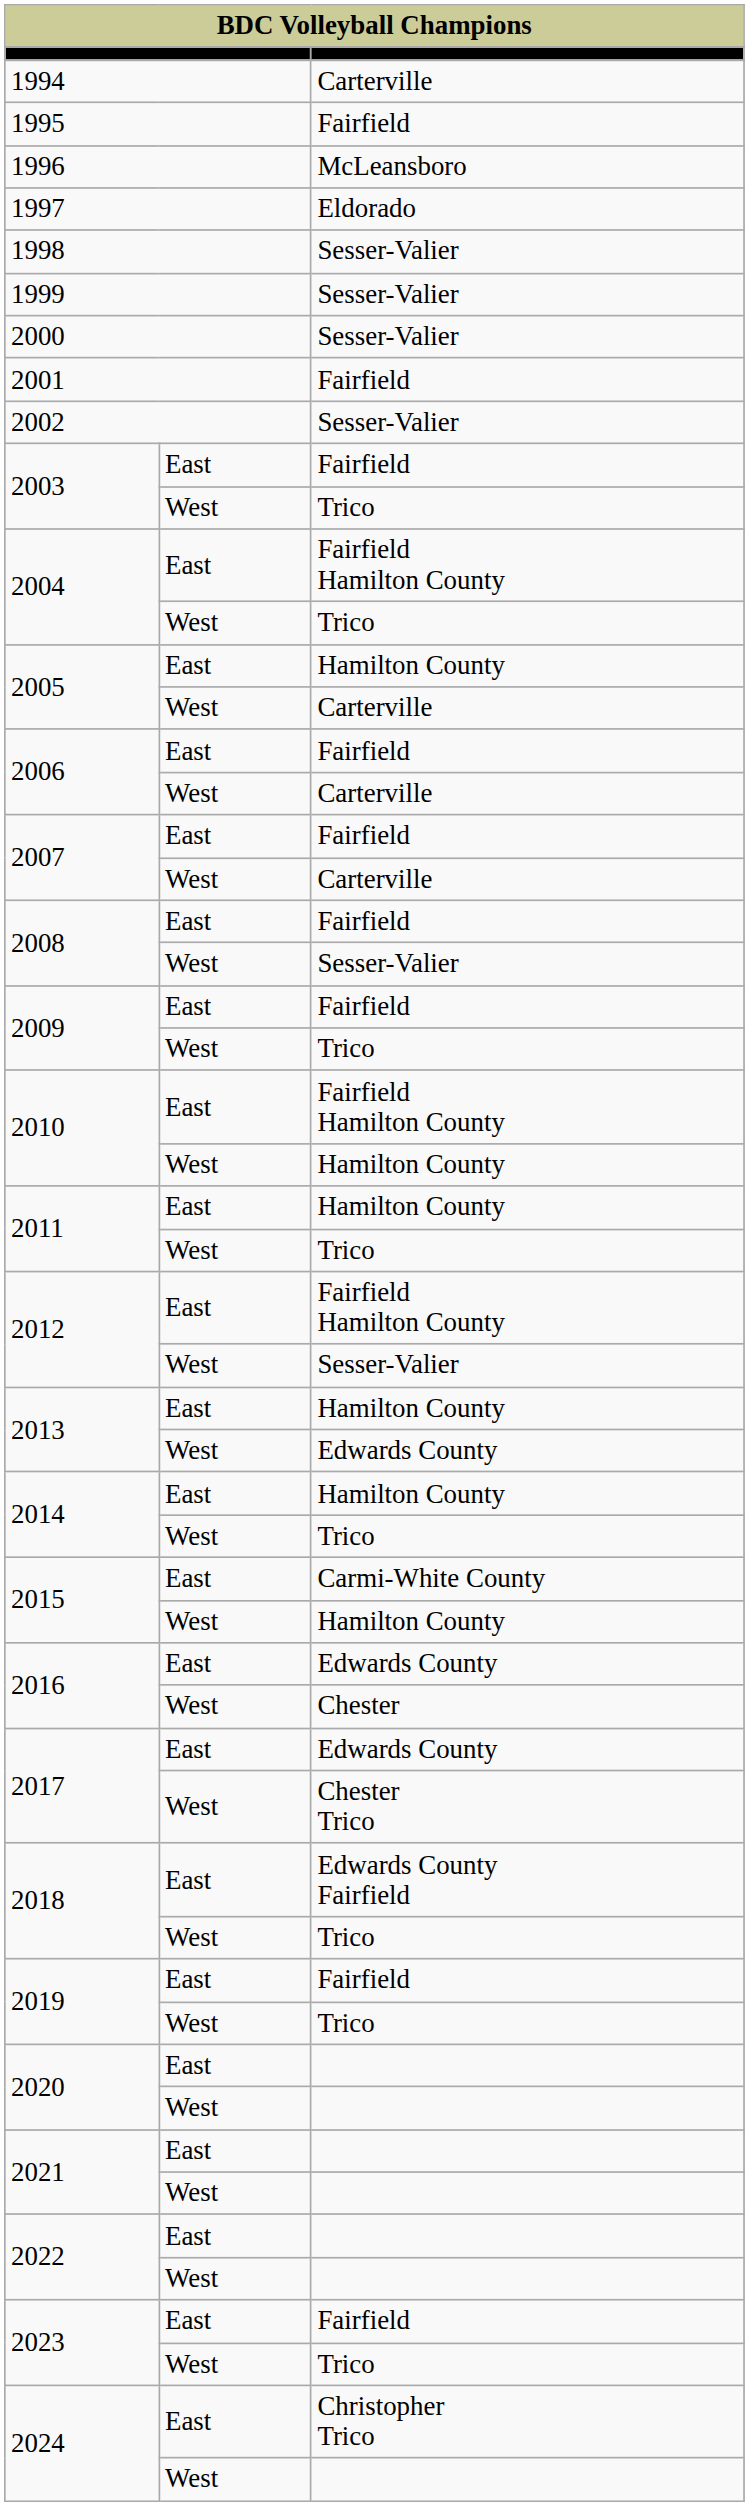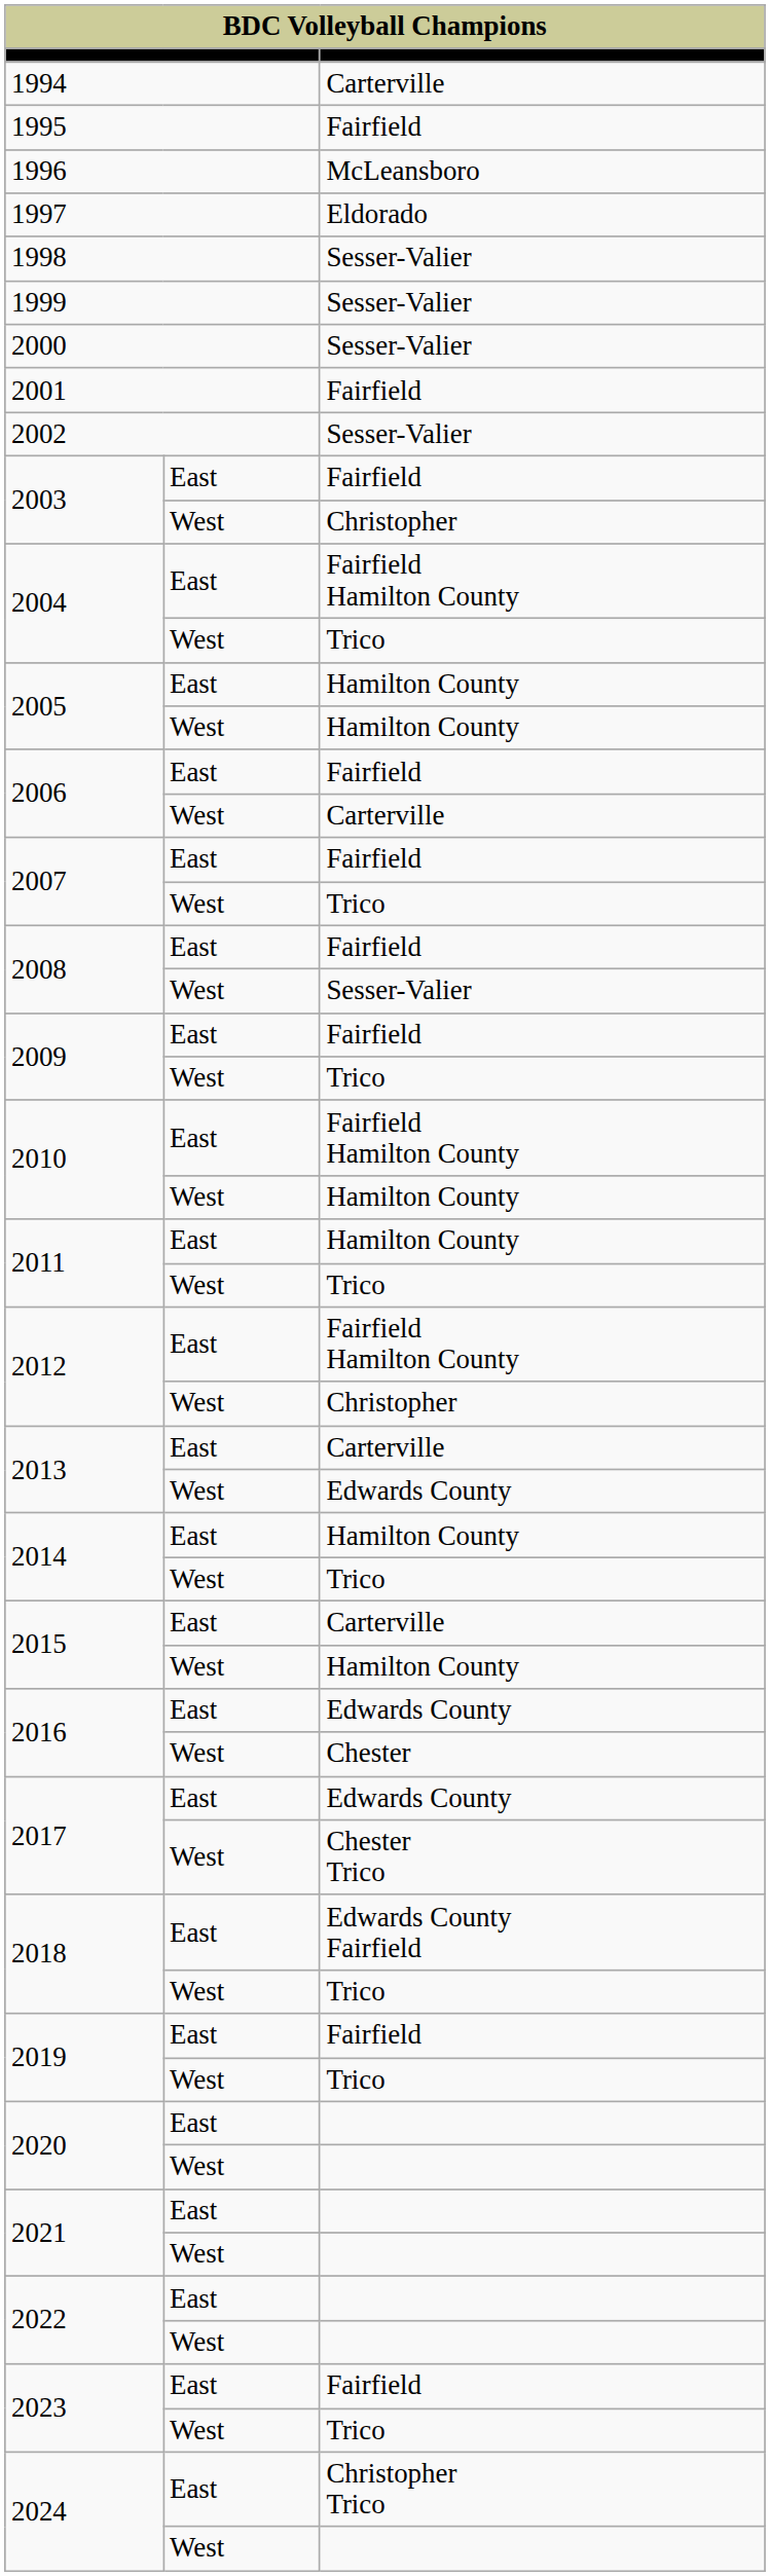2003 / West | column 3: Trico -> Christopher
2005 / West | column 3: Carterville -> Hamilton County
2007 / West | column 3: Carterville -> Trico
2012 / West | column 3: Sesser-Valier -> Christopher
2013 / East | column 3: Hamilton County -> Carterville
2015 / East | column 3: Carmi-White County -> Carterville
